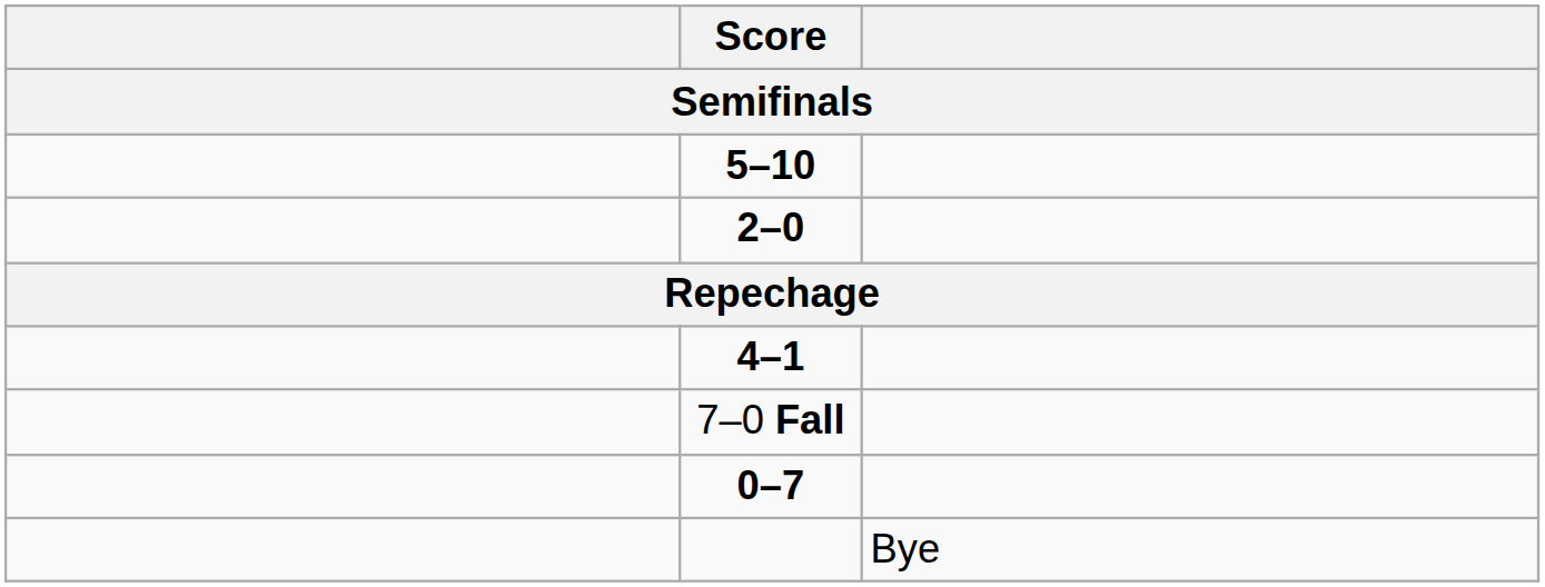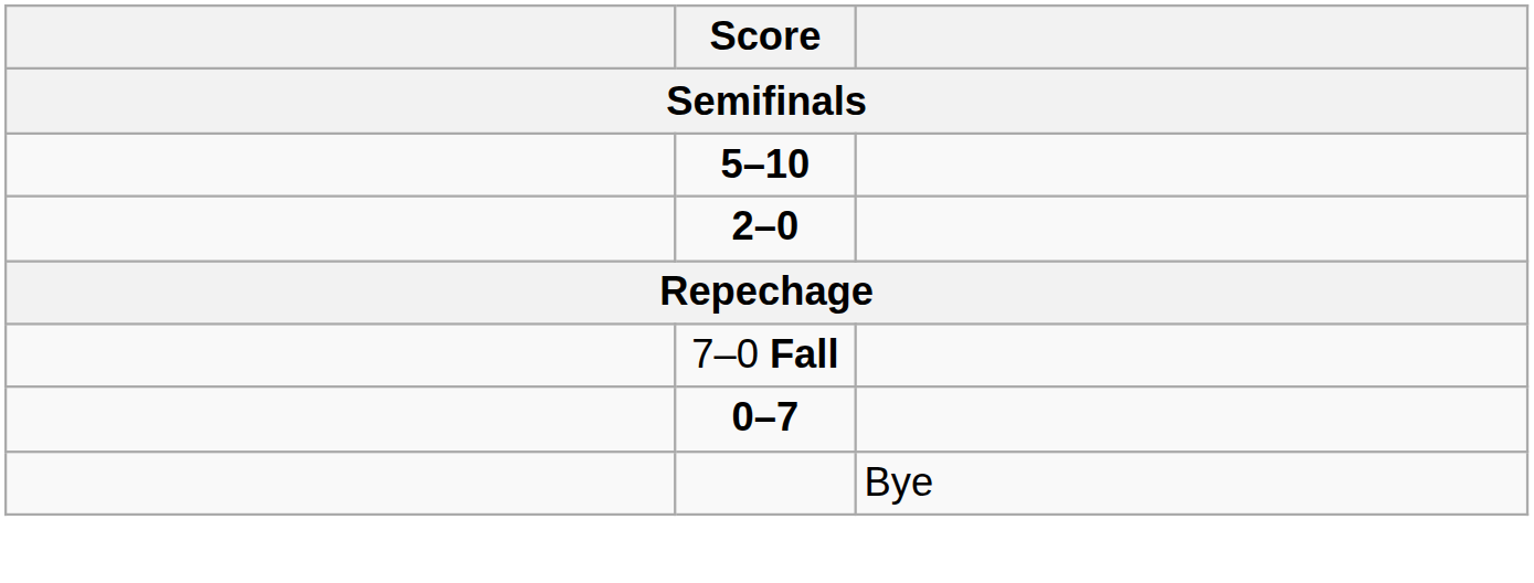- row: 4–1
